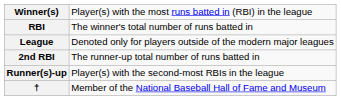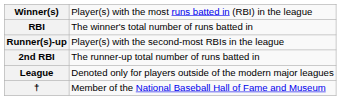rows swapped: Runner(s)-up <-> League
